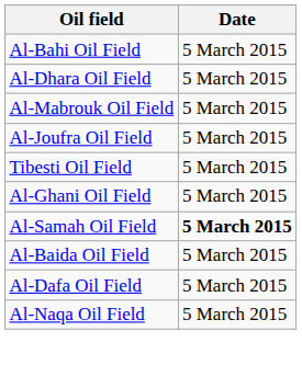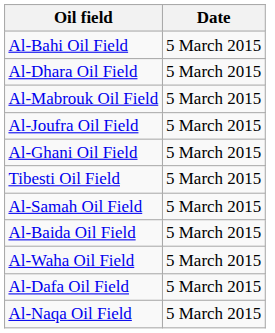rows swapped: Tibesti Oil Field <-> Al-Ghani Oil Field
Al-Samah Oil Field | Date: bold -> normal
+ row: Al-Waha Oil Field | 5 March 2015
